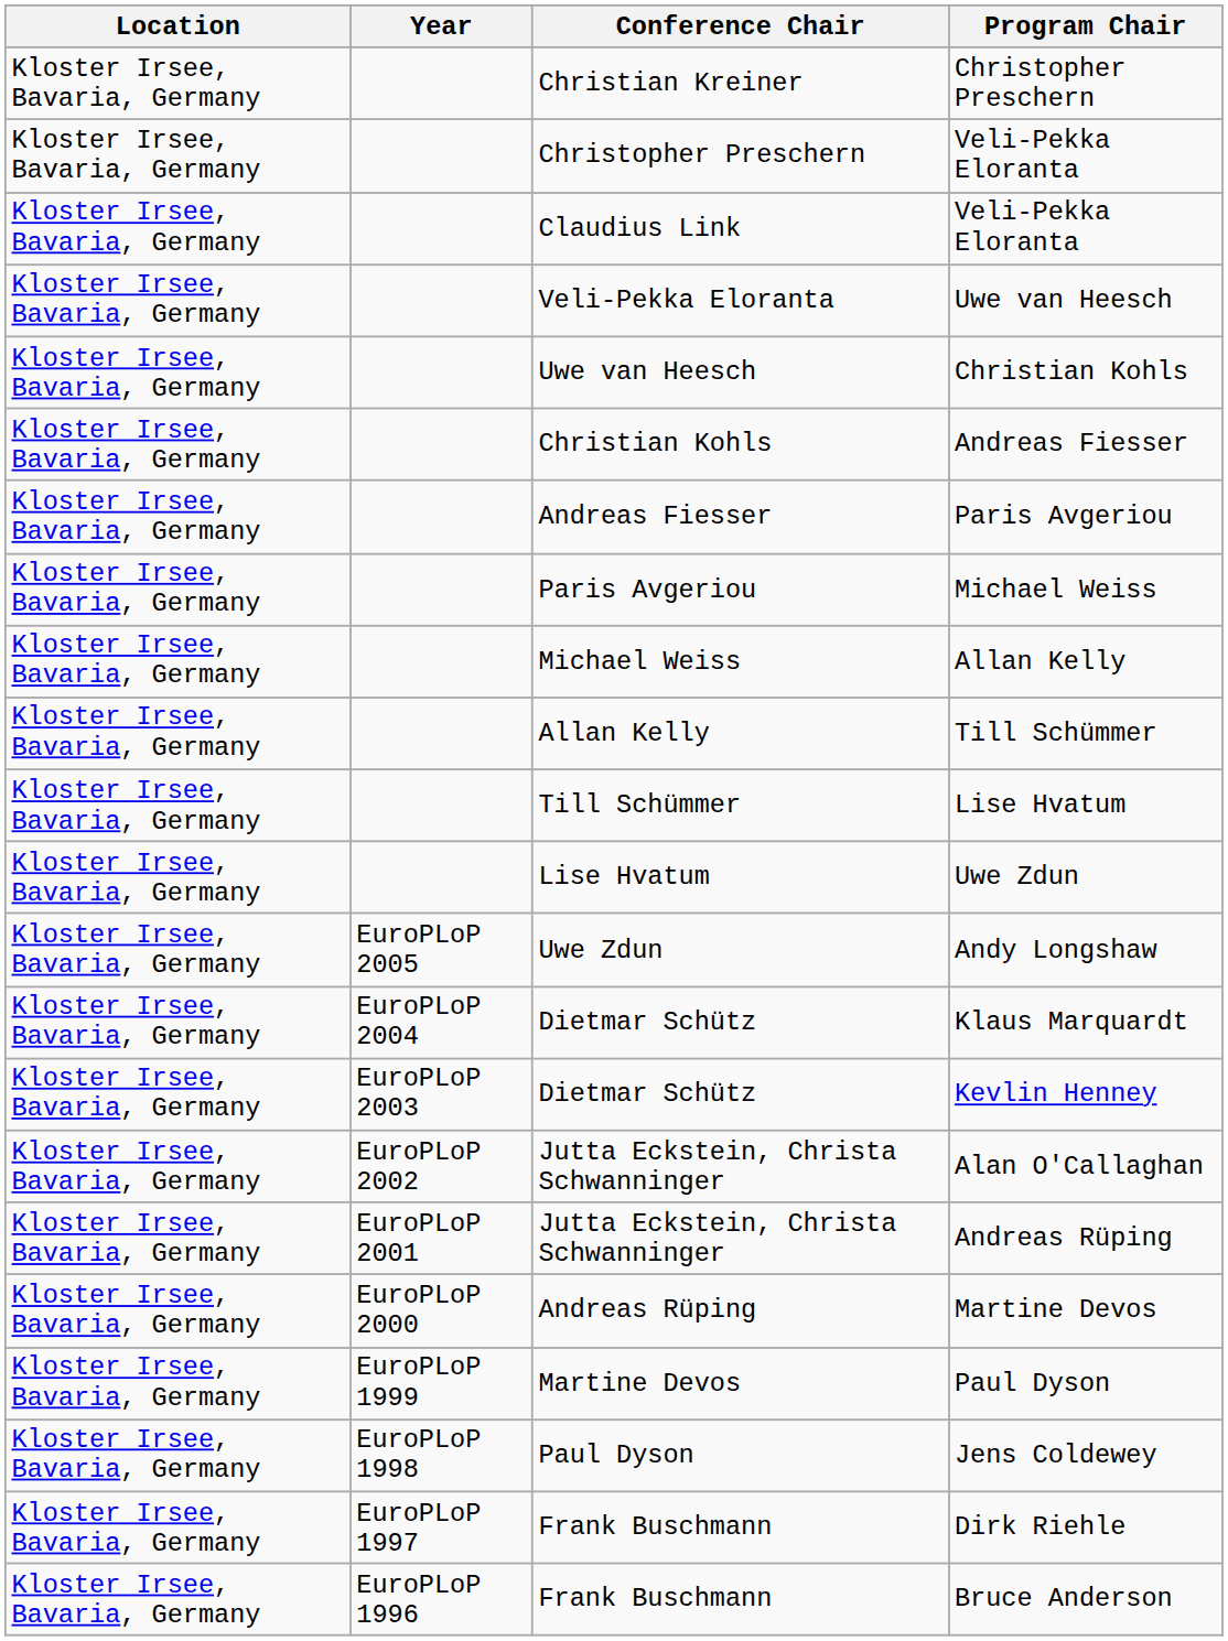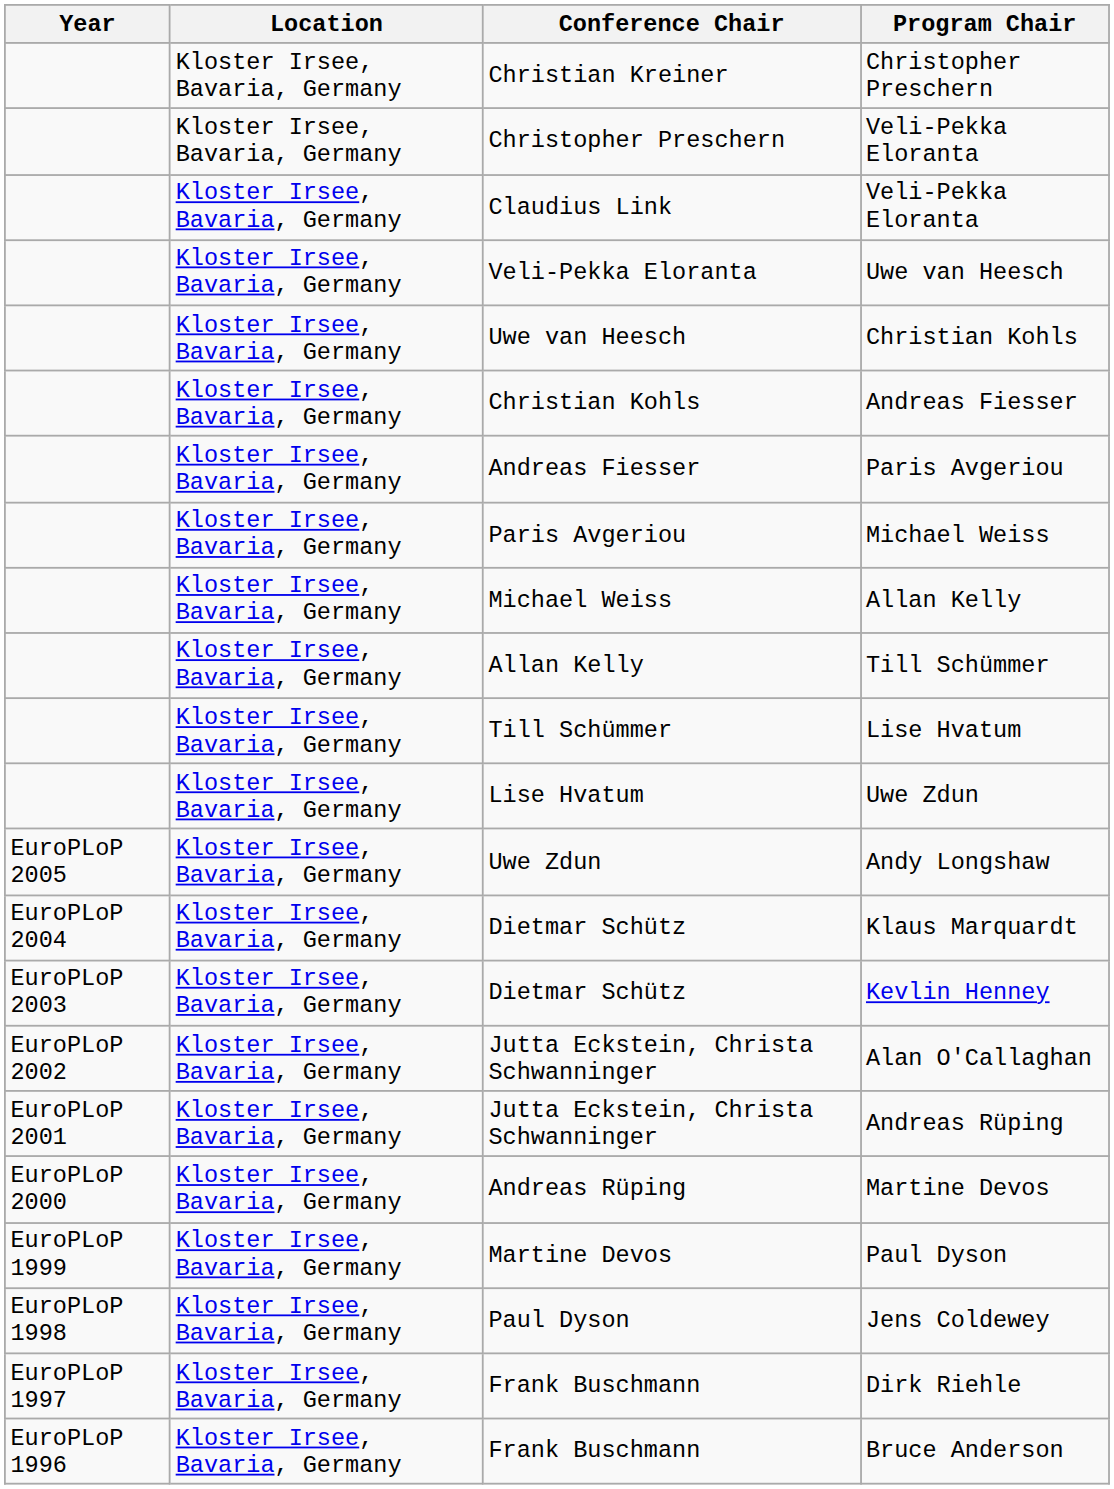columns swapped: Year <-> Location
